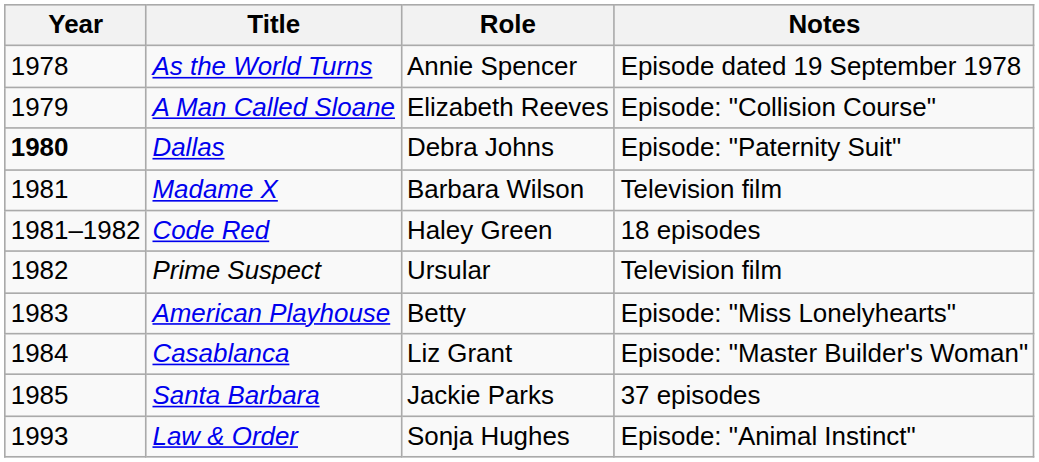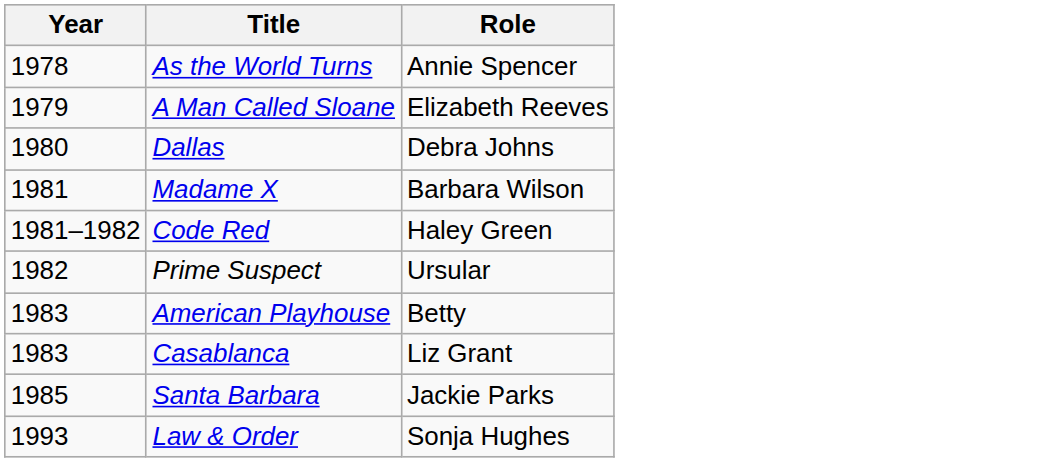- column: Notes | Episode dated 19 September 1978 | Episode: "Collision Course" | Episode: "Paternity Suit" | Television film | 18 episodes | Television film | Episode: "Miss Lonelyhearts" | Episode: "Master Builder's Woman" | 37 episodes | Episode: "Animal Instinct"
Dallas | Year: bold -> normal
Casablanca | Year: 1984 -> 1983
